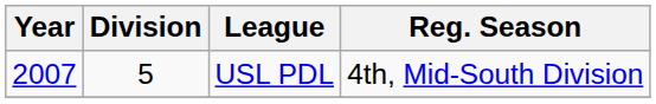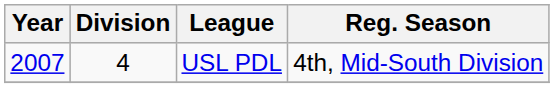USL PDL | Division: 5 -> 4
